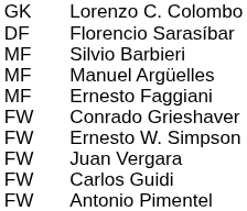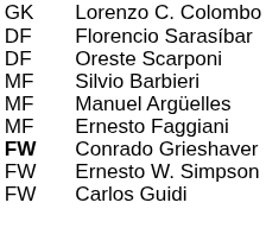+ row: DF | Oreste Scarponi
Conrado Grieshaver | column 1: normal -> bold
- row: FW | Juan Vergara
- row: FW | Antonio Pimentel
